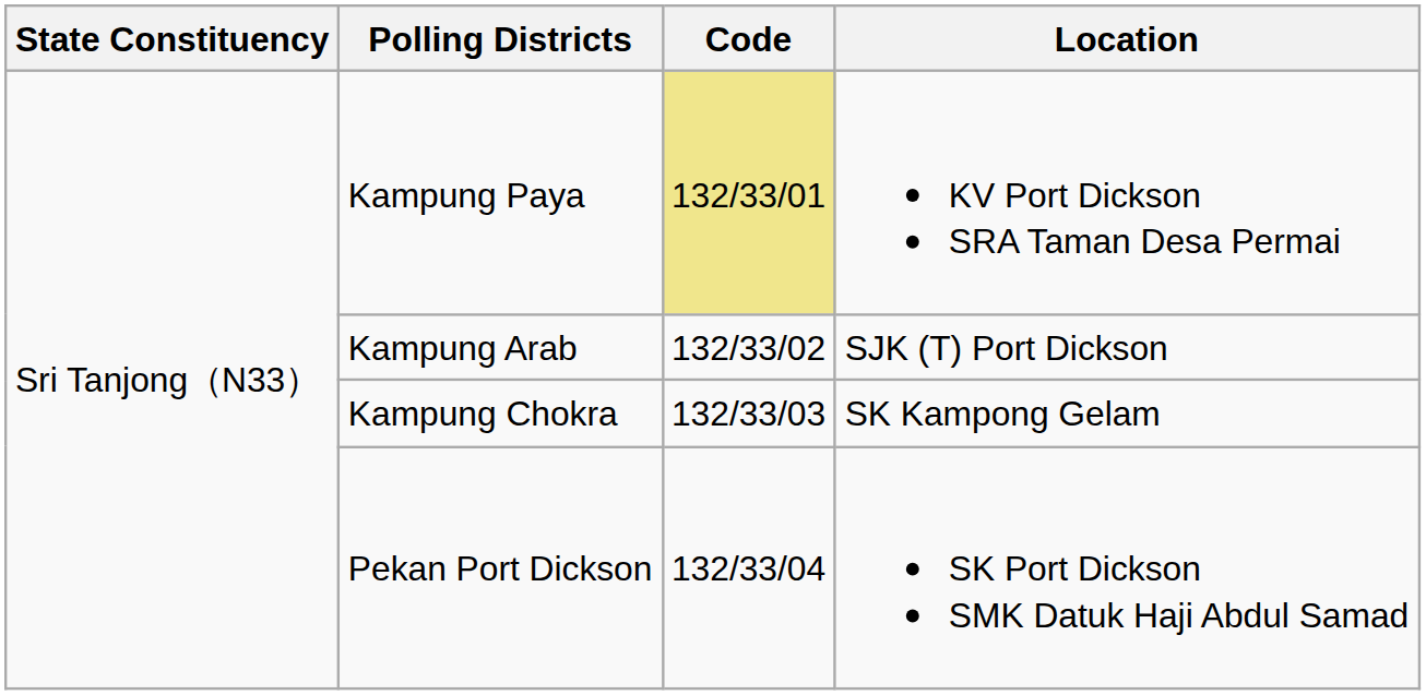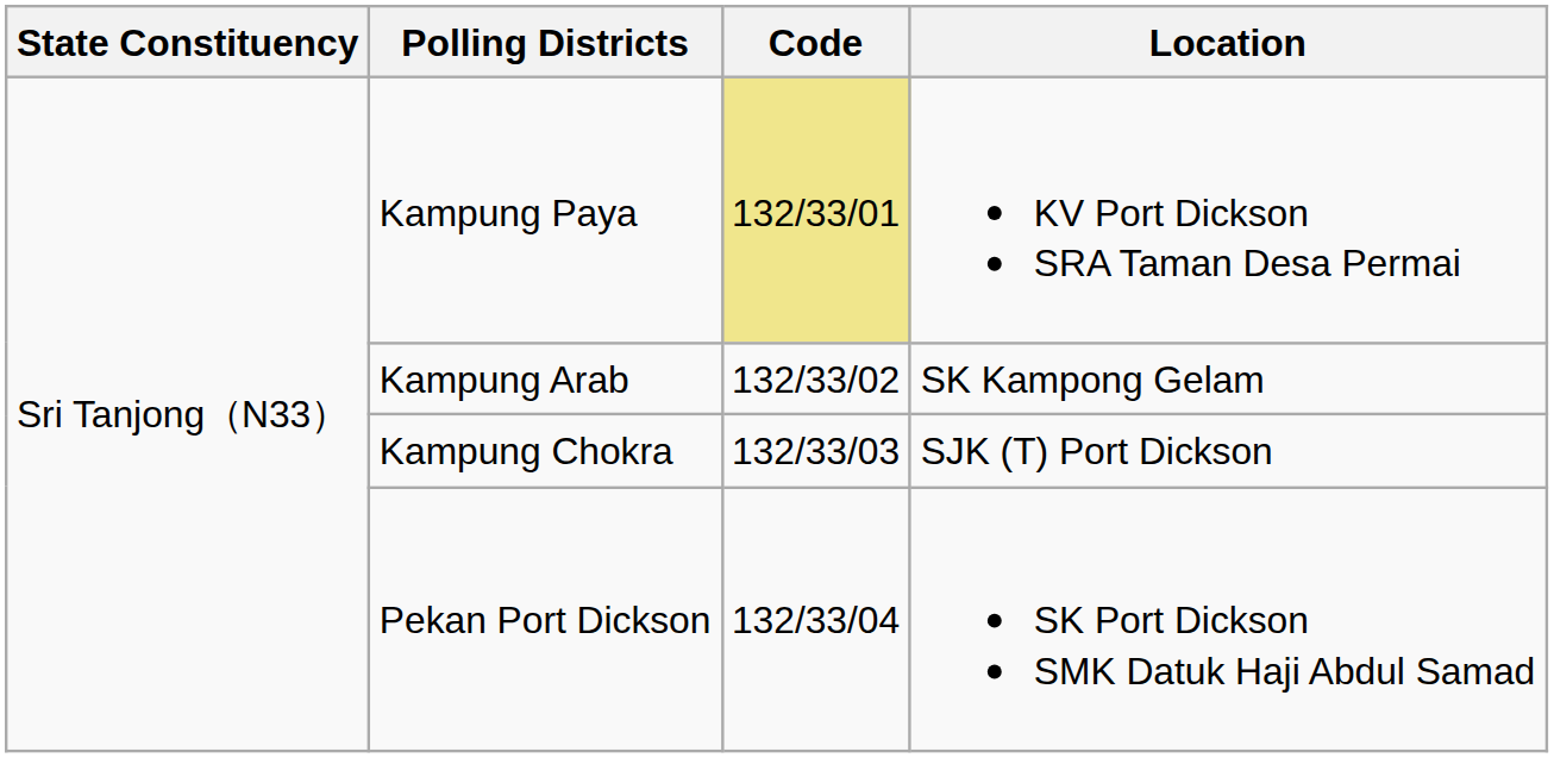Kampung Arab | Location: SJK (T) Port Dickson -> SK Kampong Gelam
Kampung Chokra | Location: SK Kampong Gelam -> SJK (T) Port Dickson
